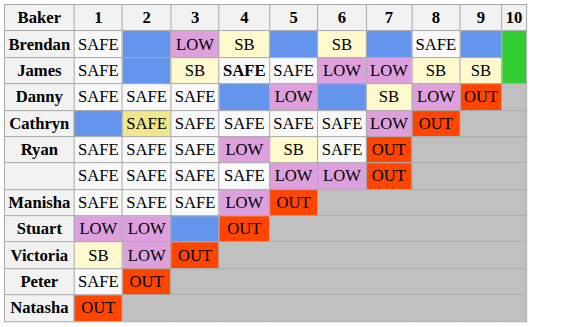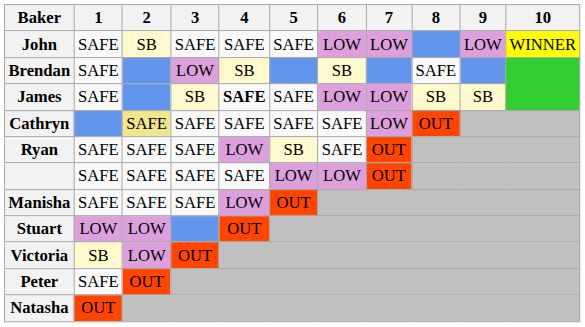+ row: John | SAFE | SB | SAFE | SAFE | SAFE | LOW | LOW | LOW | WINNER
- row: Danny | SAFE | SAFE | SAFE | LOW | SB | LOW | OUT
